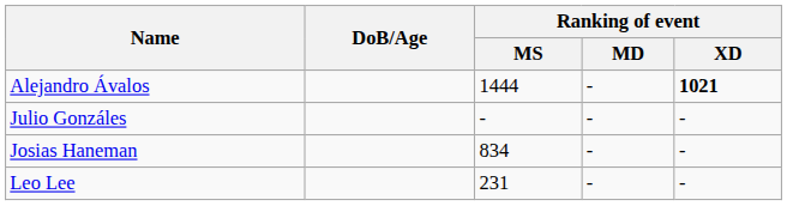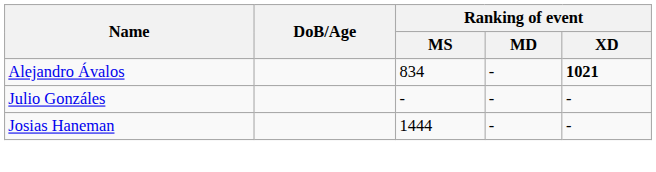Alejandro Ávalos | Ranking of event / MS: 1444 -> 834
Josias Haneman | Ranking of event / MS: 834 -> 1444
- row: Leo Lee | 231 | - | -
